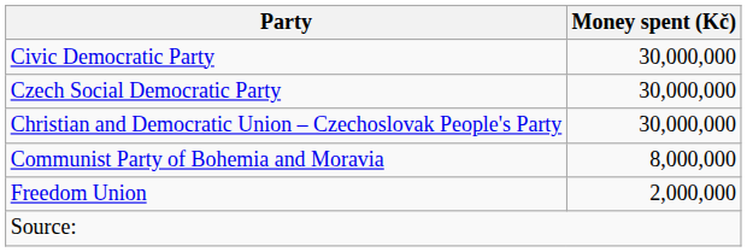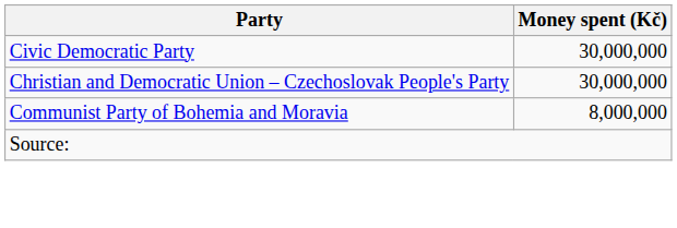- row: Czech Social Democratic Party | 30,000,000
- row: Freedom Union | 2,000,000
